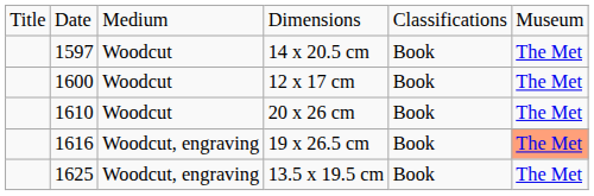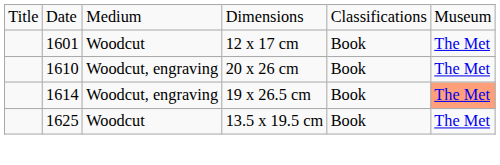- row: 1597 | Woodcut | 14 x 20.5 cm | Book | The Met
12 x 17 cm | column 2: 1600 -> 1601
20 x 26 cm | column 3: Woodcut -> Woodcut, engraving
19 x 26.5 cm | column 2: 1616 -> 1614
13.5 x 19.5 cm | column 3: Woodcut, engraving -> Woodcut
